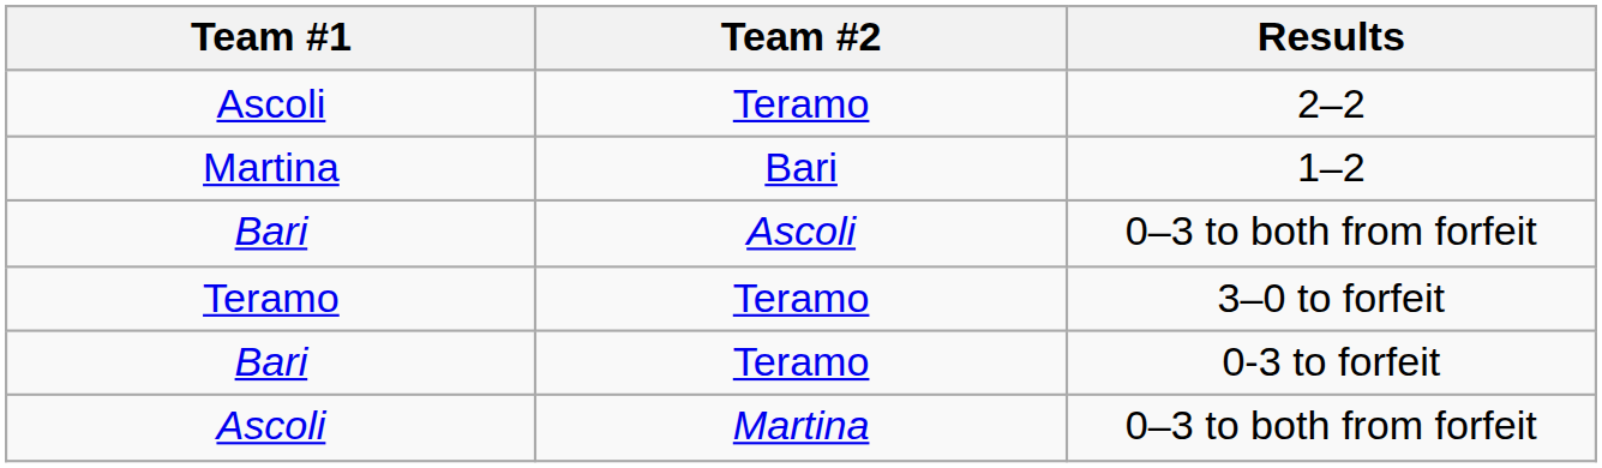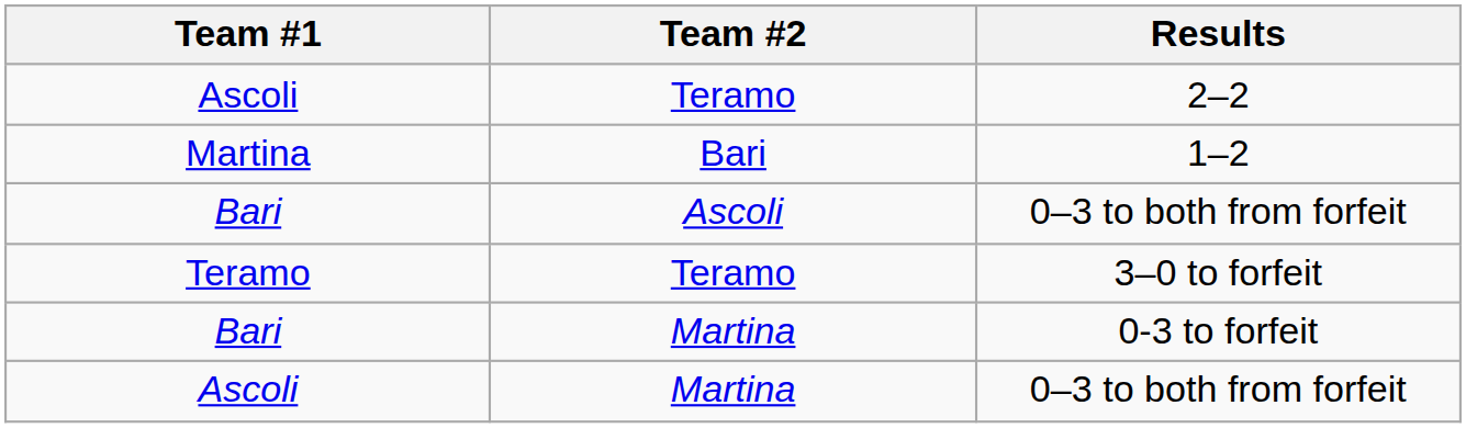0-3 to forfeit | Team #2: Teramo -> Martina
